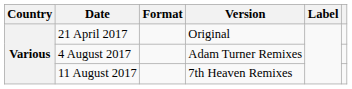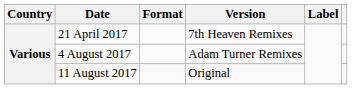21 April 2017 | Version: Original -> 7th Heaven Remixes
11 August 2017 | Version: 7th Heaven Remixes -> Original
